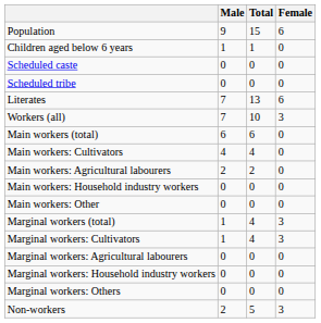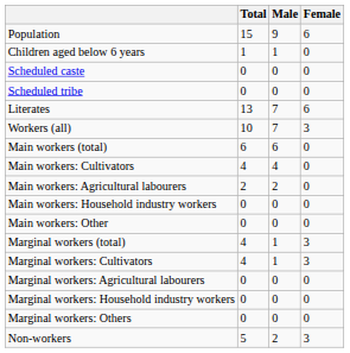columns swapped: Total <-> Male
